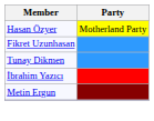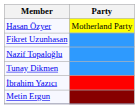+ row: Nazif Topaloğlu
